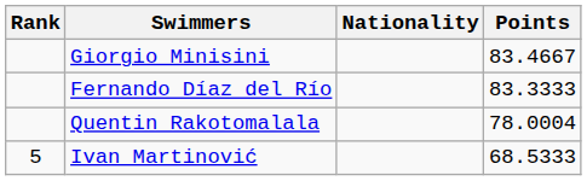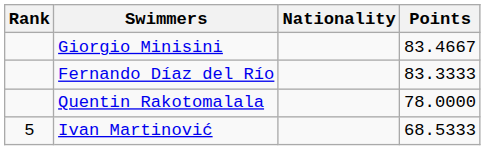Quentin Rakotomalala | Points: 78.0004 -> 78.0000
